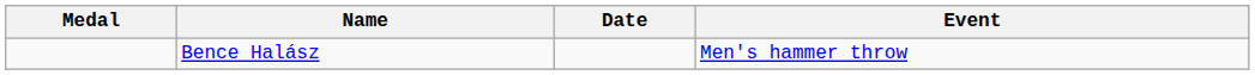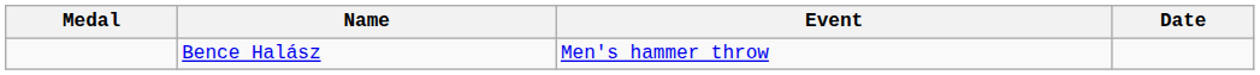columns swapped: Event <-> Date
